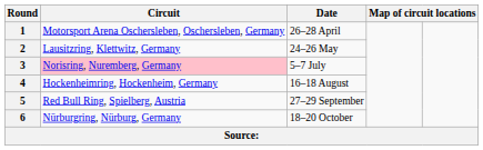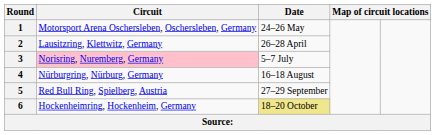1 | Date: 26–28 April -> 24–26 May
2 | Date: 24–26 May -> 26–28 April
4 | Circuit: Hockenheimring, Hockenheim, Germany -> Nürburgring, Nürburg, Germany
6 | Circuit: Nürburgring, Nürburg, Germany -> Hockenheimring, Hockenheim, Germany
6 | Date: no background -> khaki background
